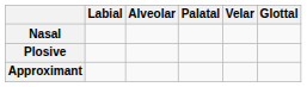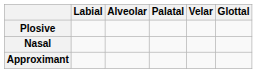rows swapped: Plosive <-> Nasal
